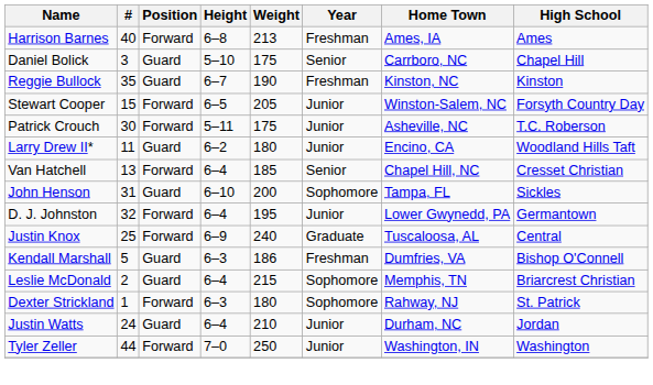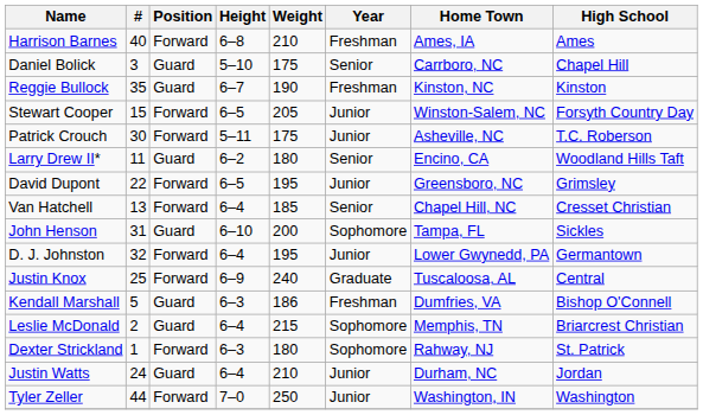Harrison Barnes | Weight: 213 -> 210
Larry Drew II* | Year: Junior -> Senior
+ row: David Dupont | 22 | Forward | 6–5 | 195 | Junior | Greensboro, NC | Grimsley
